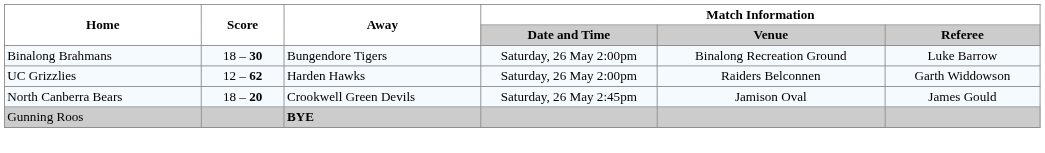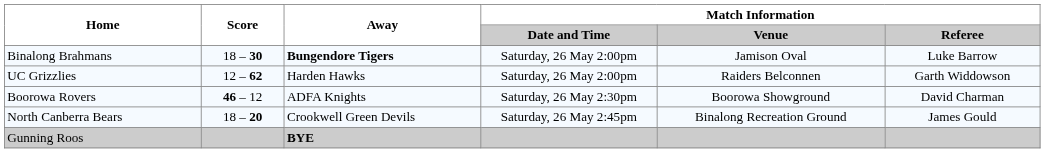Binalong Brahmans | Away: normal -> bold
Binalong Brahmans | Match Information / Venue: Binalong Recreation Ground -> Jamison Oval
+ row: Boorowa Rovers | 46 – 12 | ADFA Knights | Saturday, 26 May 2:30pm | Boorowa Showground | David Charman
North Canberra Bears | Match Information / Venue: Jamison Oval -> Binalong Recreation Ground
